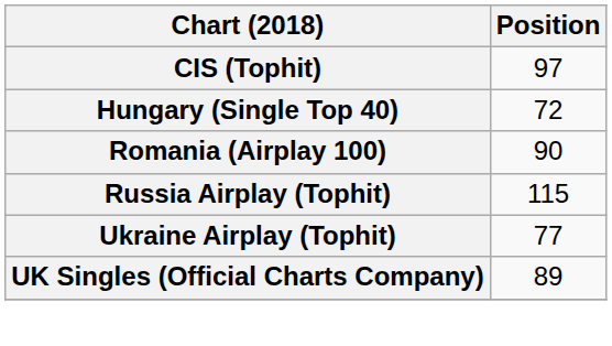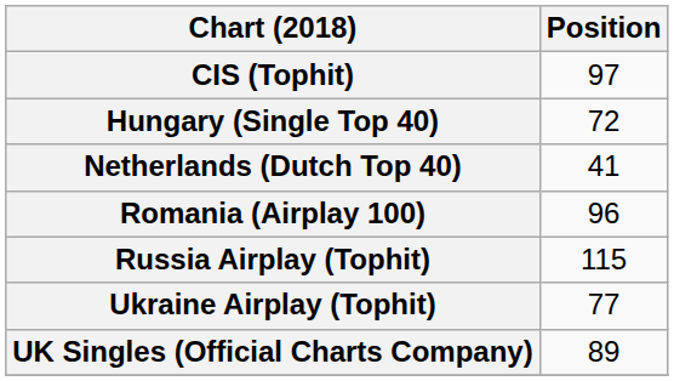+ row: Netherlands (Dutch Top 40) | 41
Romania (Airplay 100) | Position: 90 -> 96
